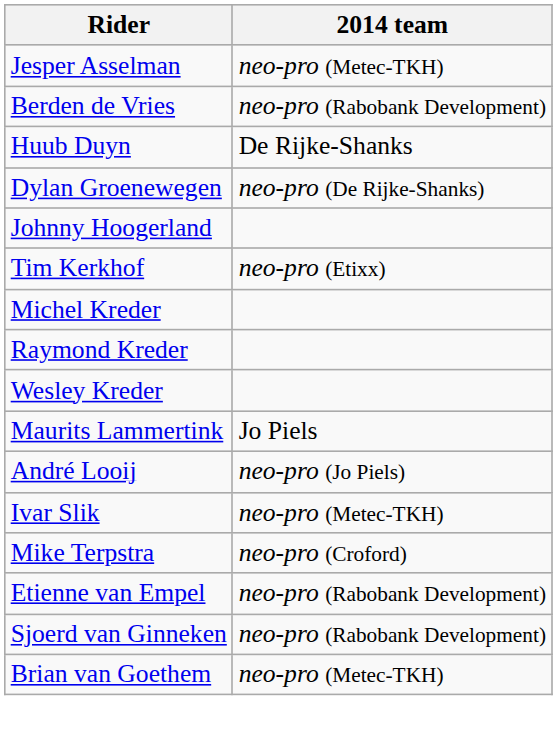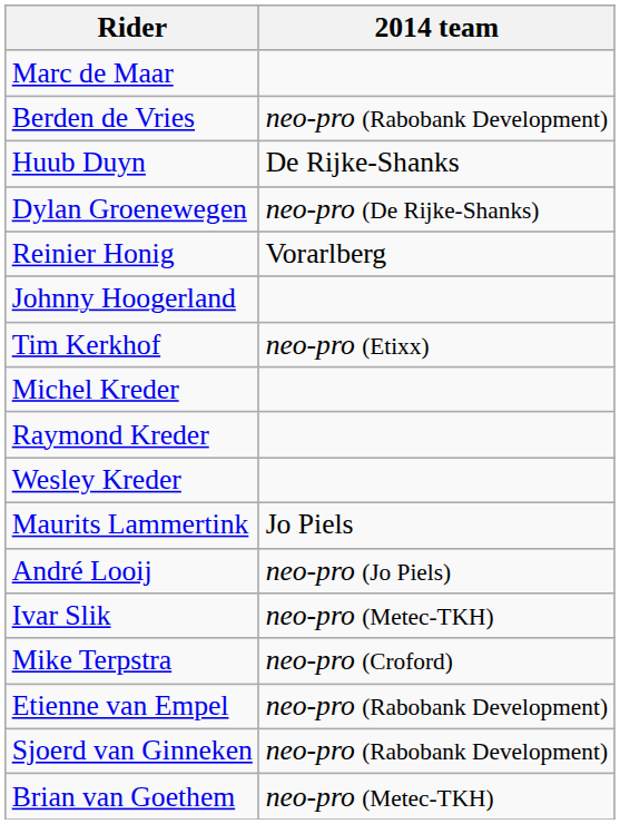- row: Jesper Asselman | neo-pro (Metec-TKH)
+ row: Marc de Maar
+ row: Reinier Honig | Vorarlberg
